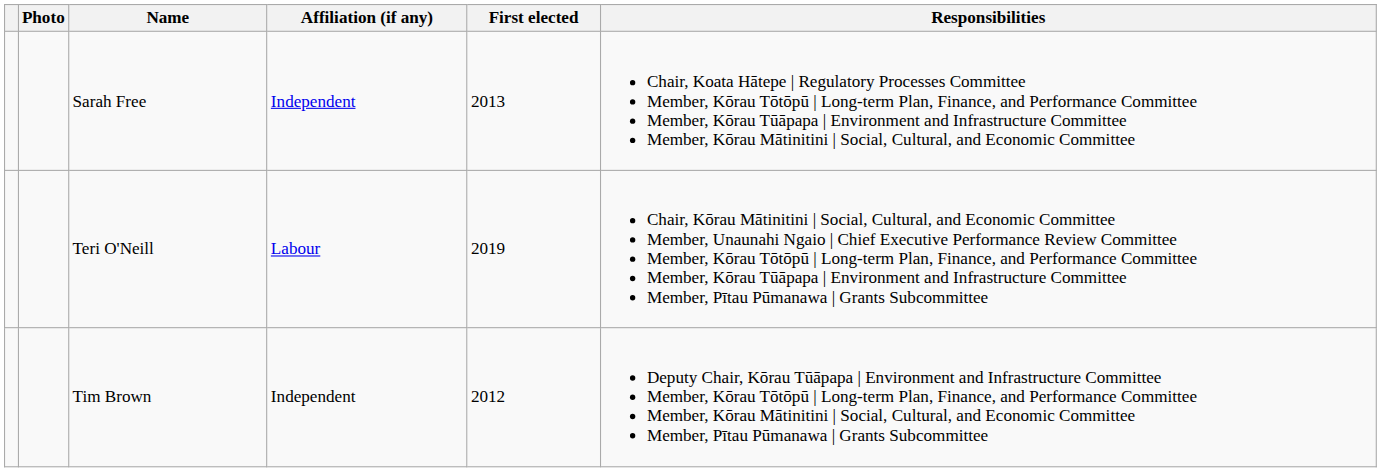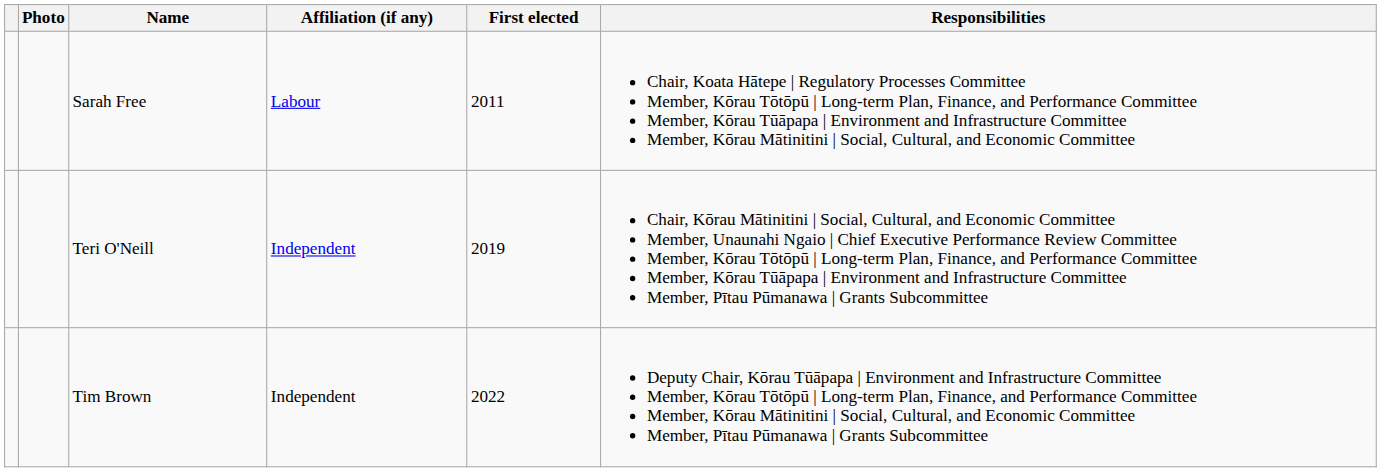Sarah Free | Affiliation (if any): Independent -> Labour
Sarah Free | First elected: 2013 -> 2011
Teri O'Neill | Affiliation (if any): Labour -> Independent
Tim Brown | First elected: 2012 -> 2022
